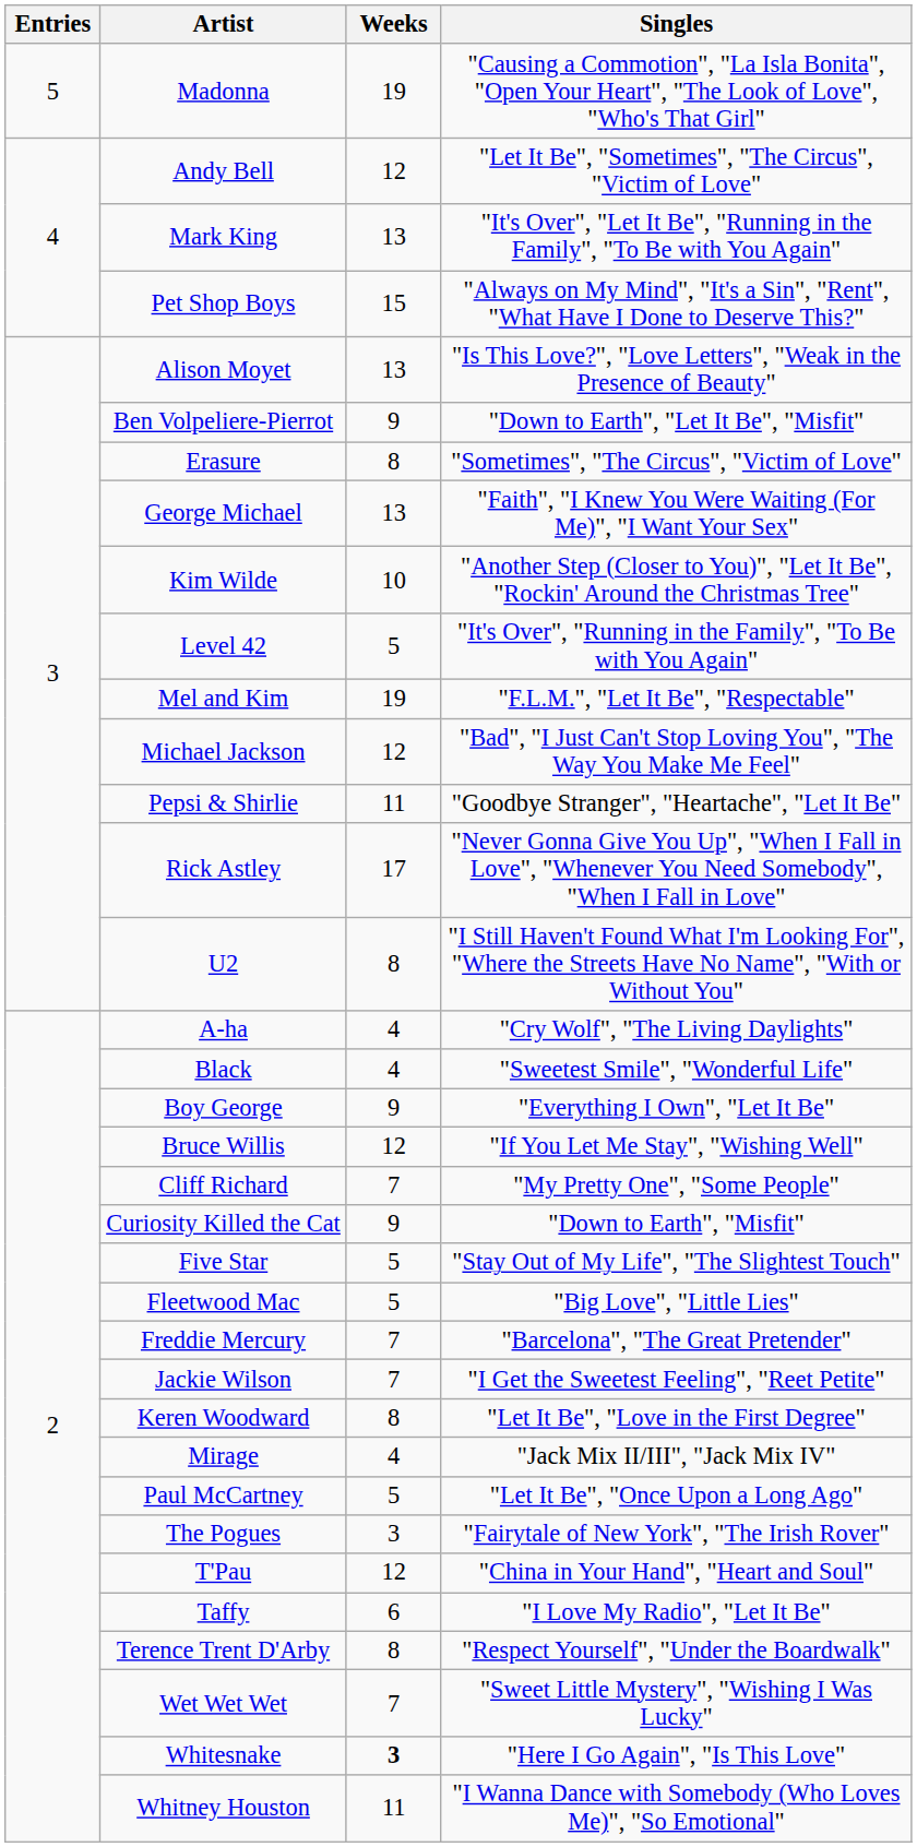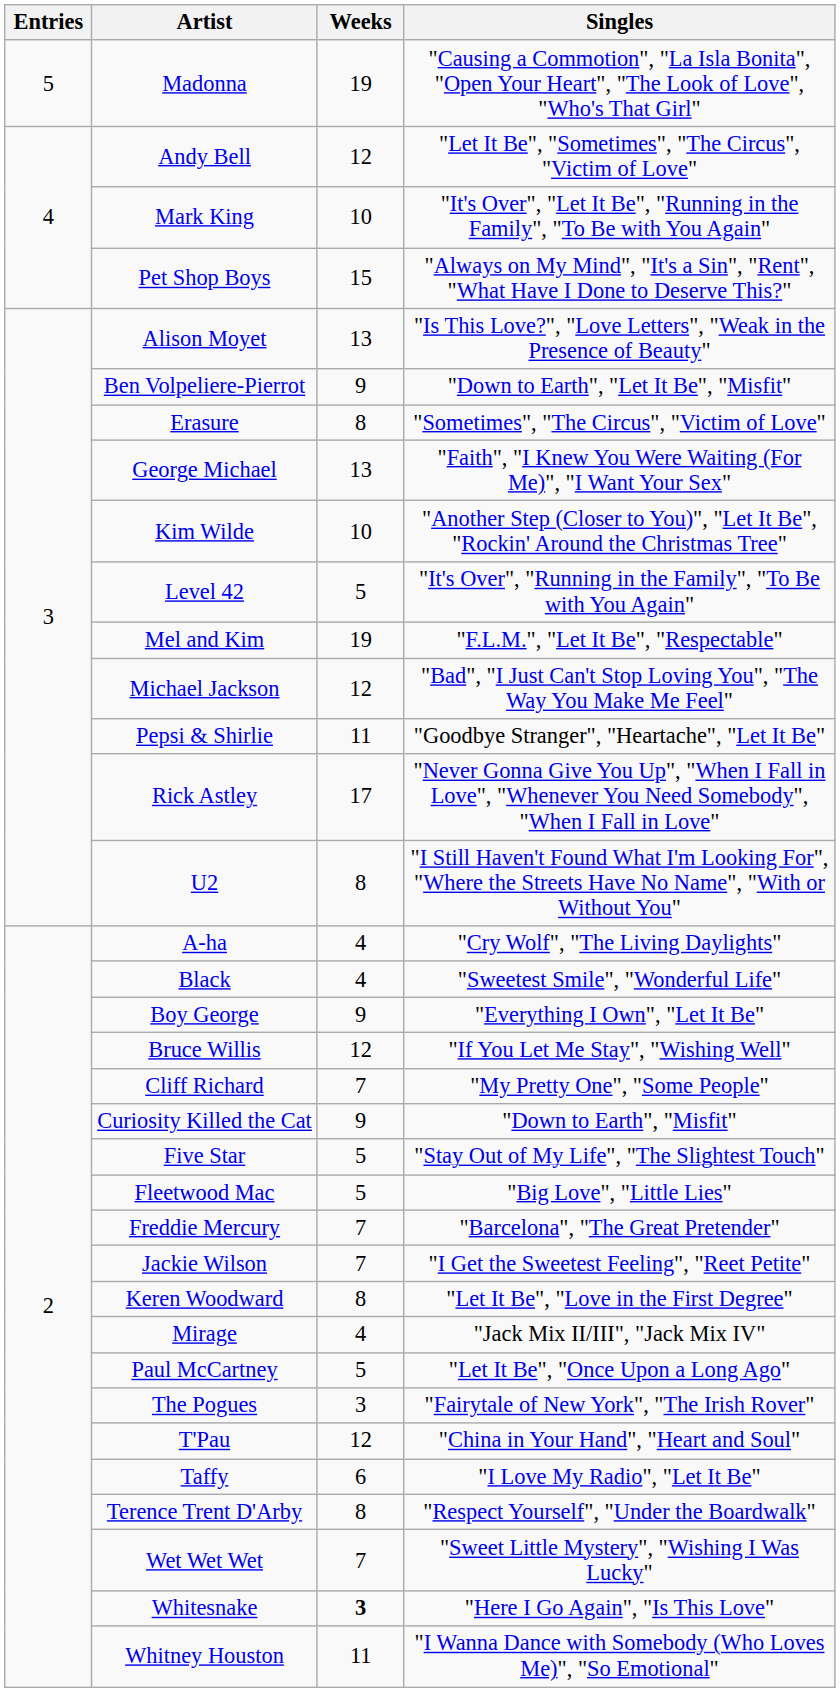Mark King | Weeks: 13 -> 10
